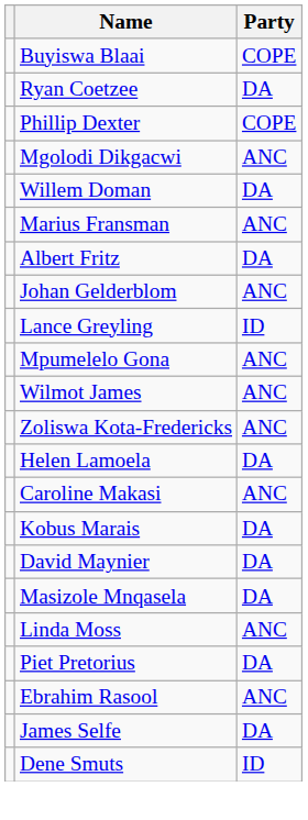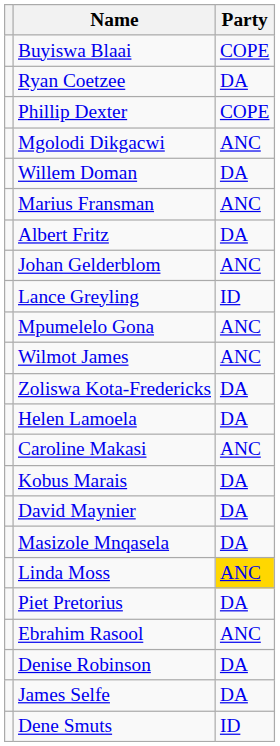Zoliswa Kota-Fredericks | Party: ANC -> DA
Linda Moss | Party: no background -> gold background
+ row: Denise Robinson | DA
